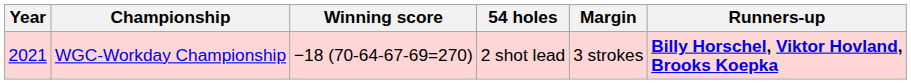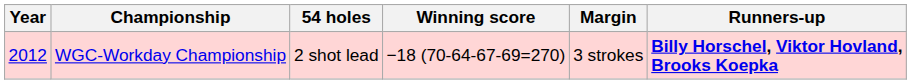columns swapped: 54 holes <-> Winning score
WGC-Workday Championship | Year: 2021 -> 2012
